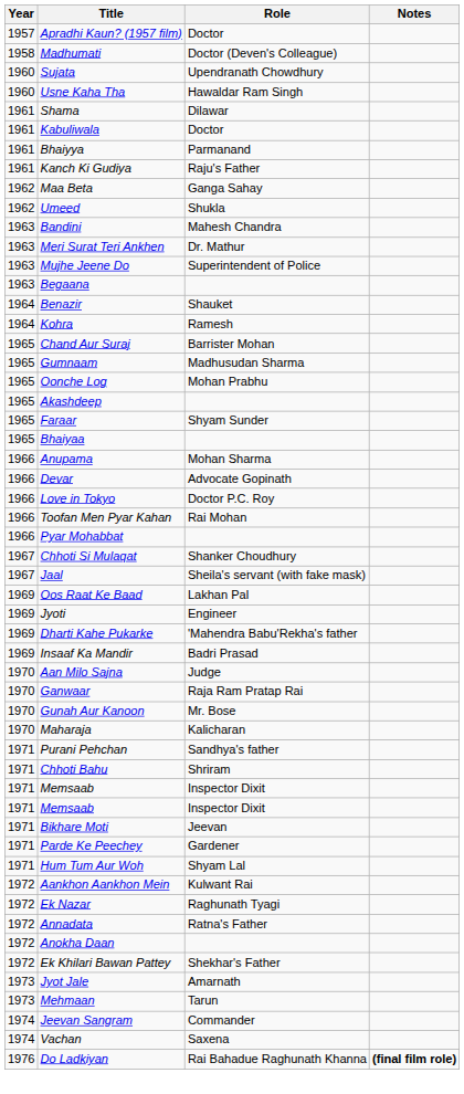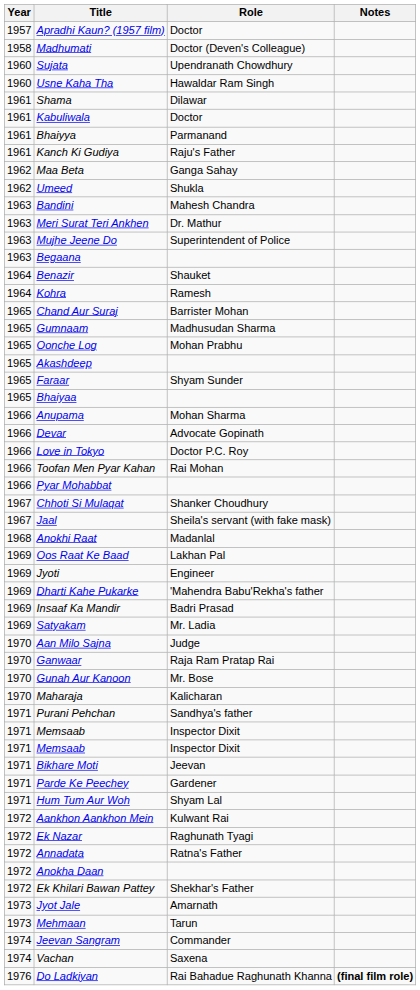+ row: 1968 | Anokhi Raat | Madanlal
+ row: 1969 | Satyakam | Mr. Ladia
- row: 1971 | Chhoti Bahu | Shriram
